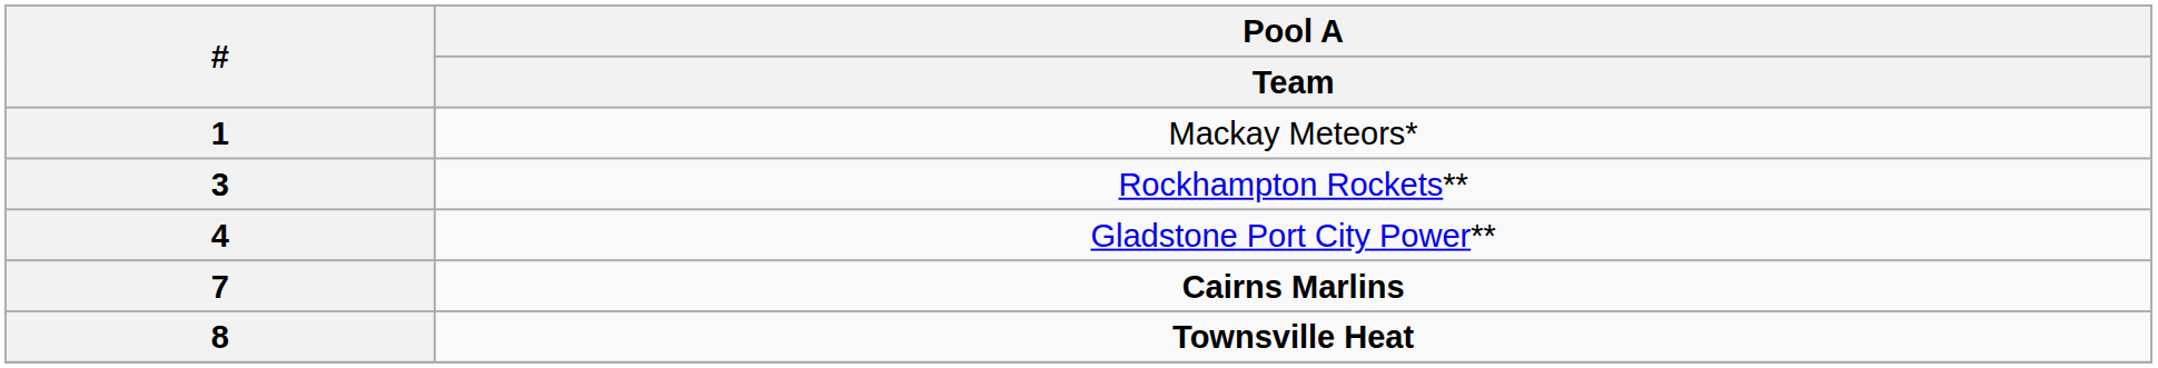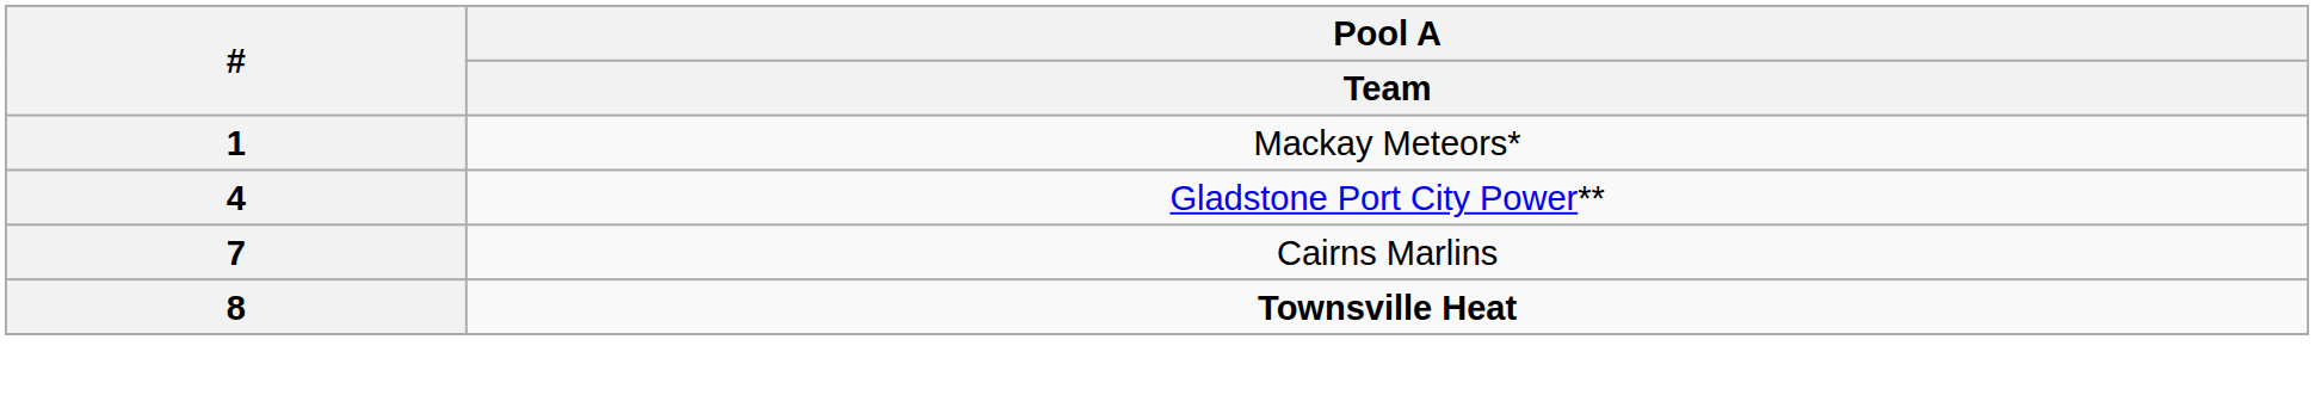- row: 3 | Rockhampton Rockets**
7 | Pool A / Team: bold -> normal
